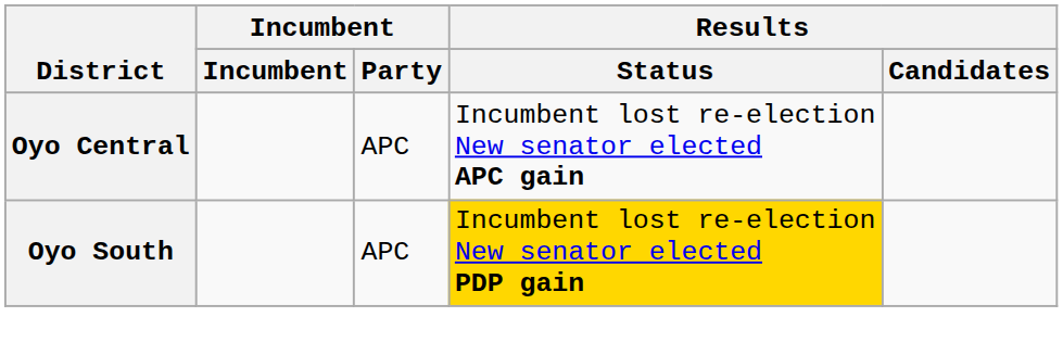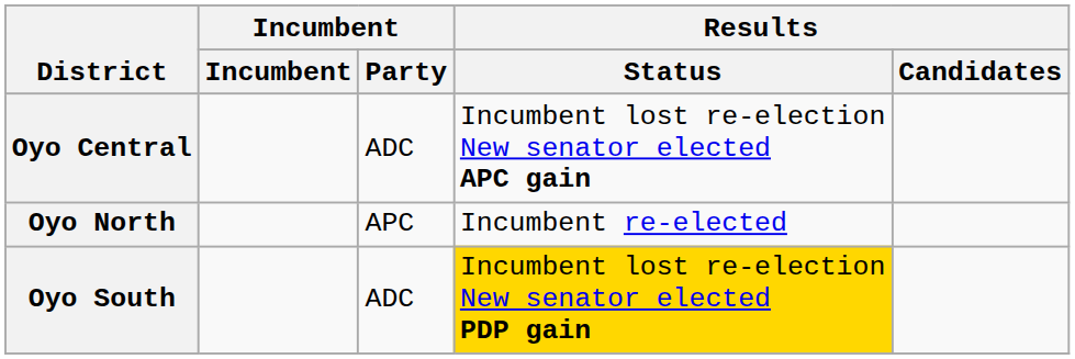Oyo Central | Incumbent / Party: APC -> ADC
+ row: Oyo North | APC | Incumbent re-elected
Oyo South | Incumbent / Party: APC -> ADC
